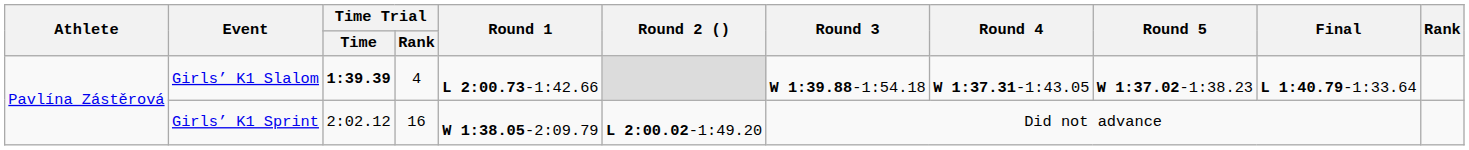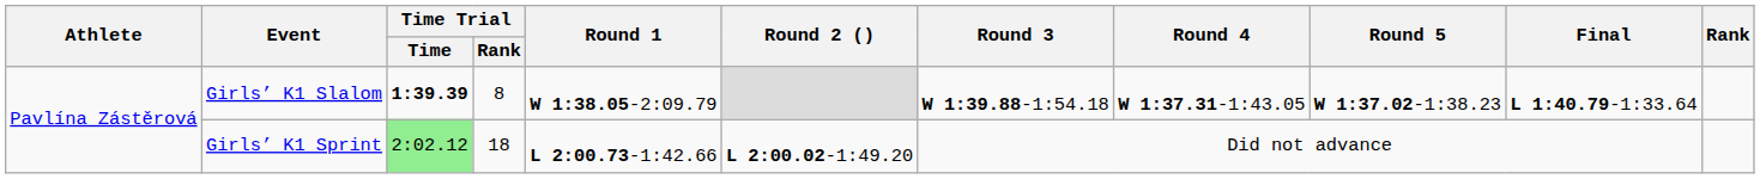Girls’ K1 Slalom | Time Trial / Rank: 4 -> 8
Girls’ K1 Slalom | Round 1: L 2:00.73-1:42.66 -> W 1:38.05-2:09.79
Girls’ K1 Sprint | Time Trial / Time: no background -> lightgreen background
Girls’ K1 Sprint | Time Trial / Rank: 16 -> 18
Girls’ K1 Sprint | Round 1: W 1:38.05-2:09.79 -> L 2:00.73-1:42.66
